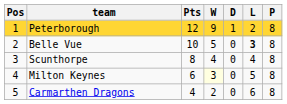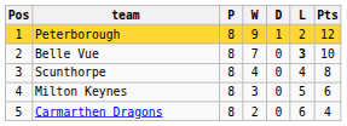columns swapped: P <-> Pts
Belle Vue | W: 5 -> 7
Milton Keynes | W: lightyellow background -> no background
